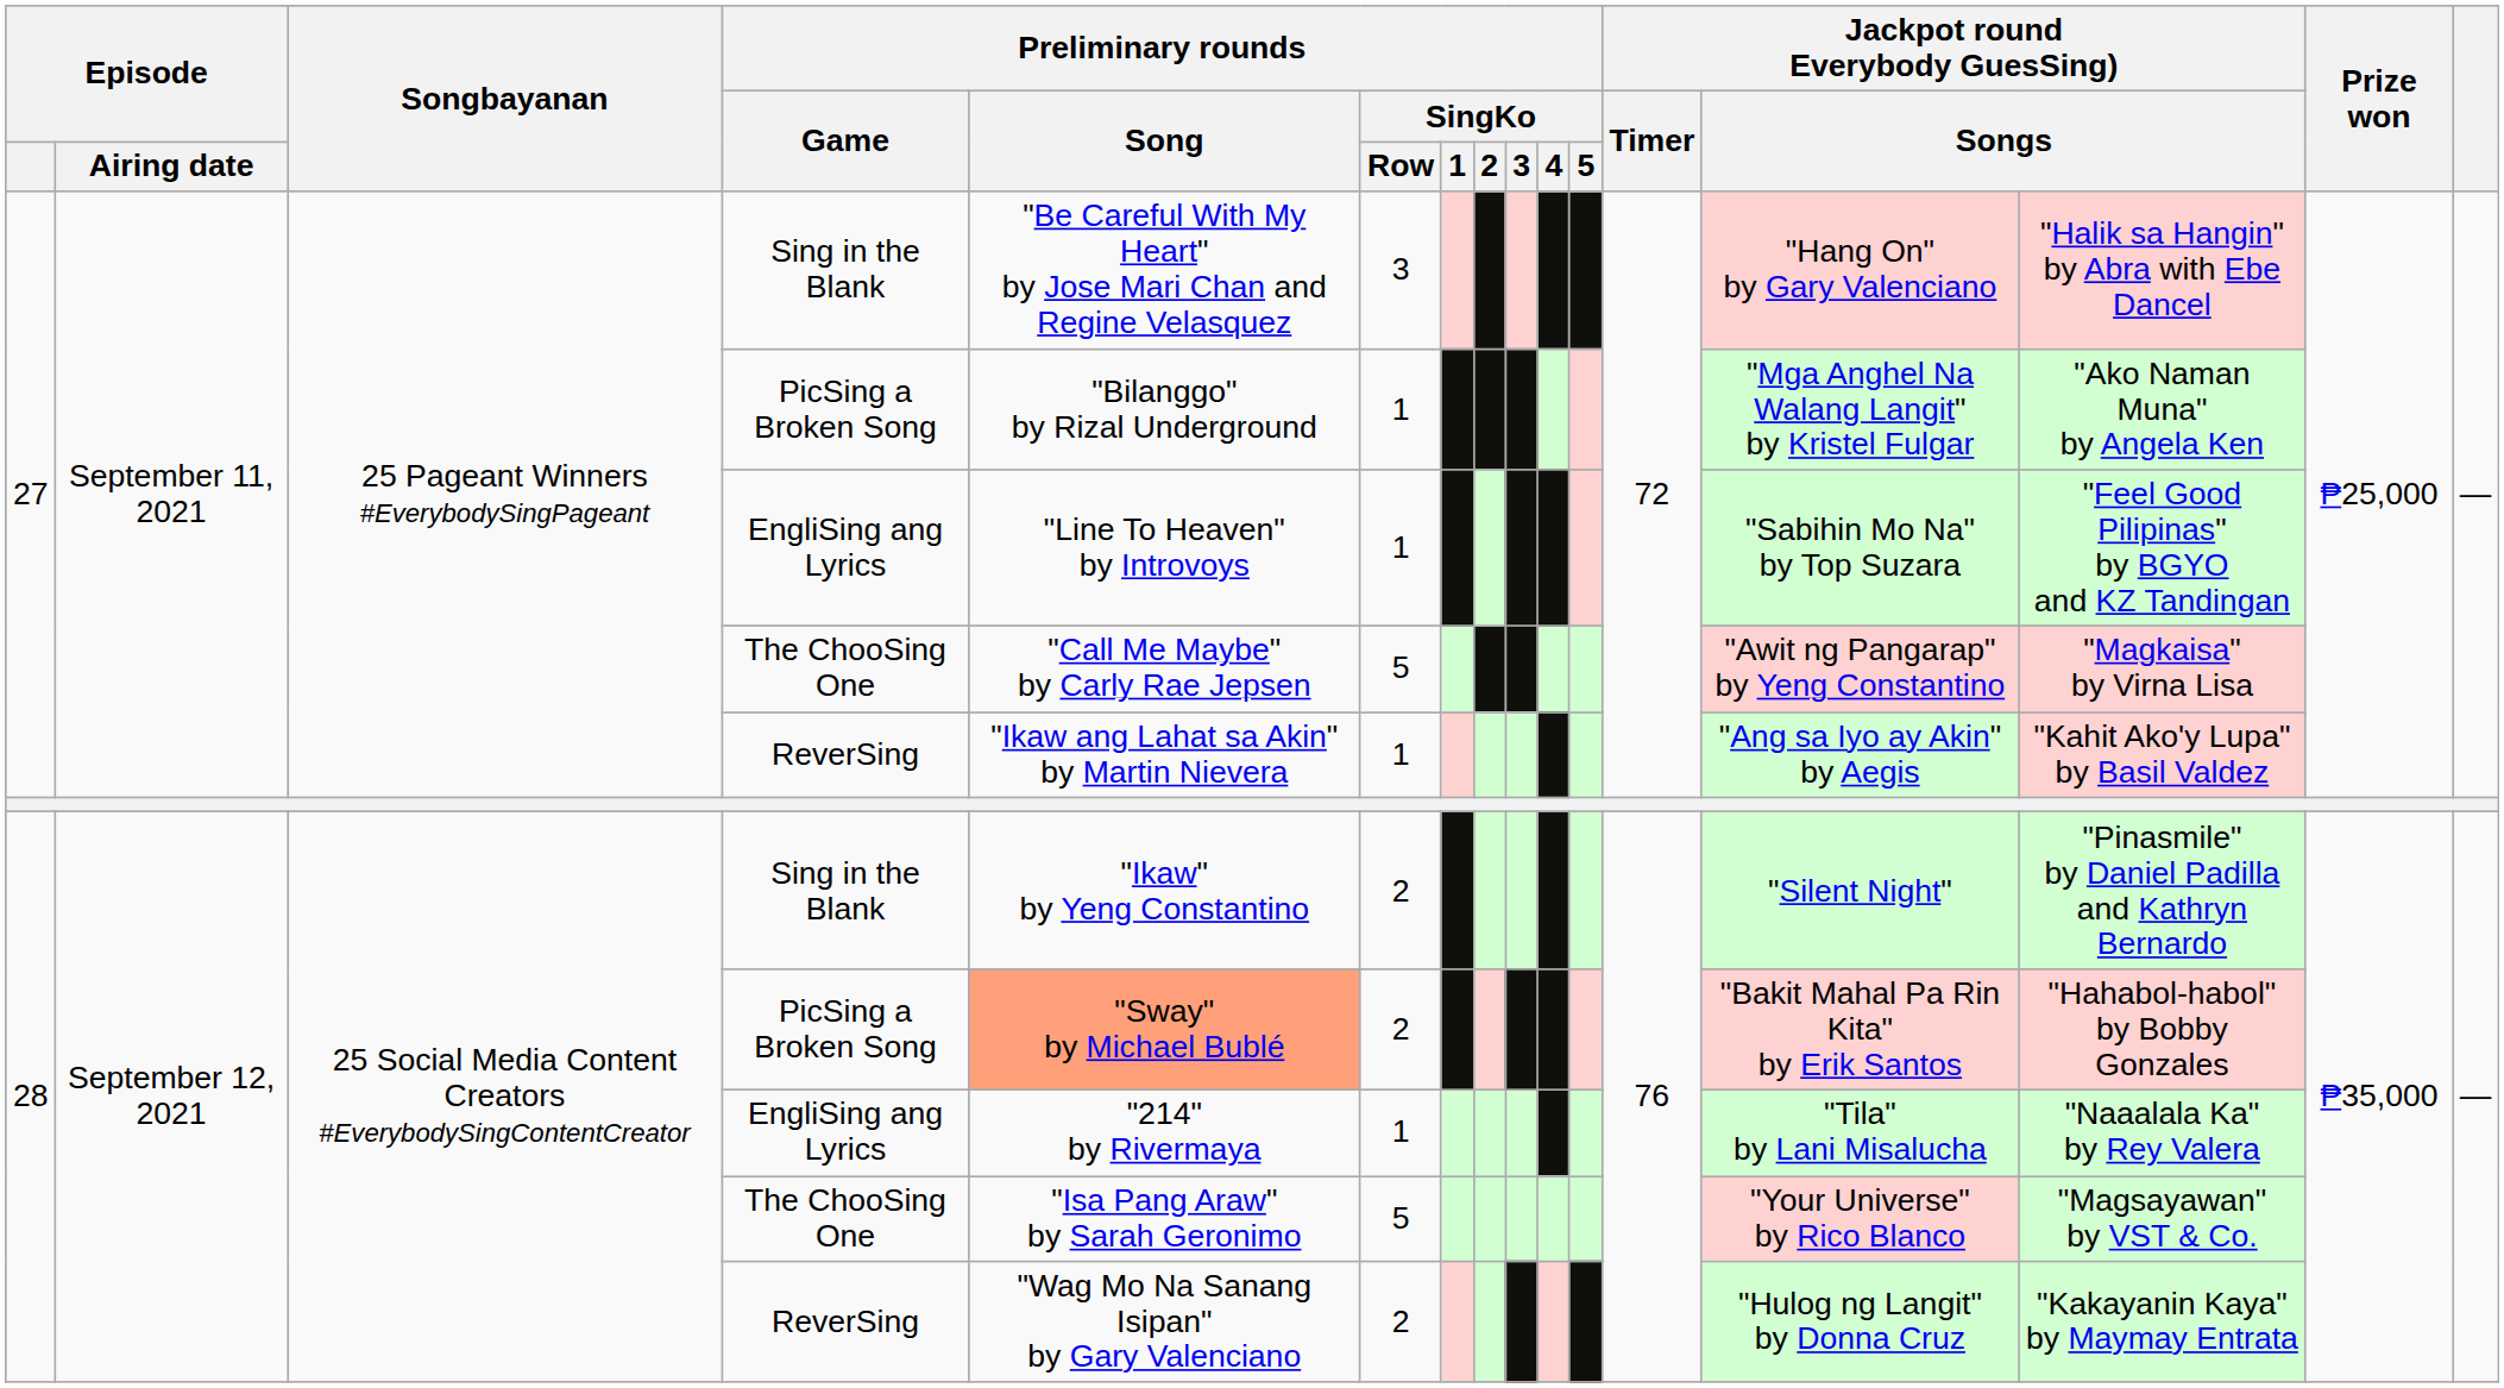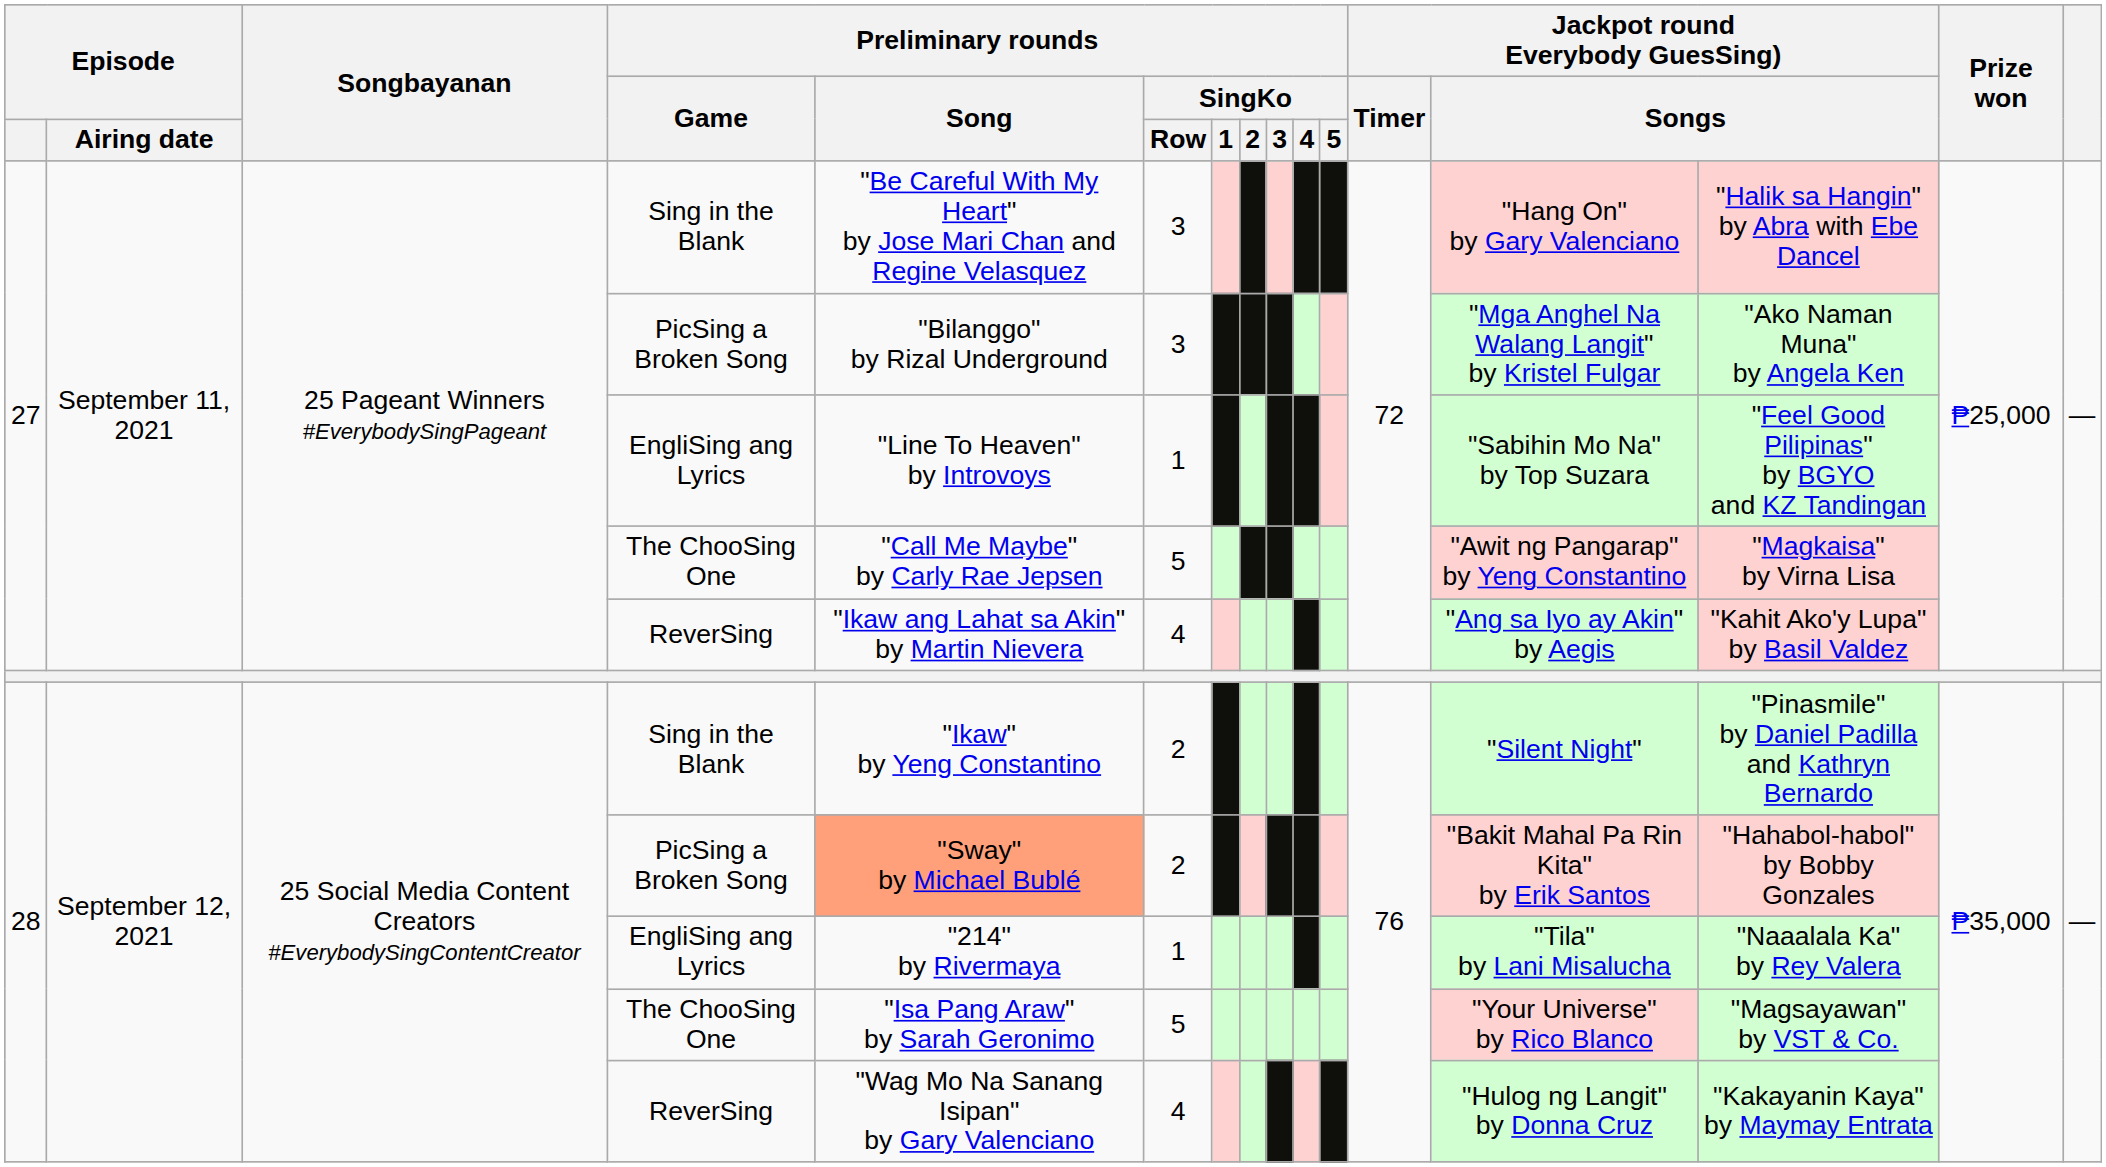27 / PicSing a Broken Song | Preliminary rounds / SingKo / Row: 1 -> 3
27 / ReverSing | Preliminary rounds / SingKo / Row: 1 -> 4
28 / ReverSing | Preliminary rounds / SingKo / Row: 2 -> 4
